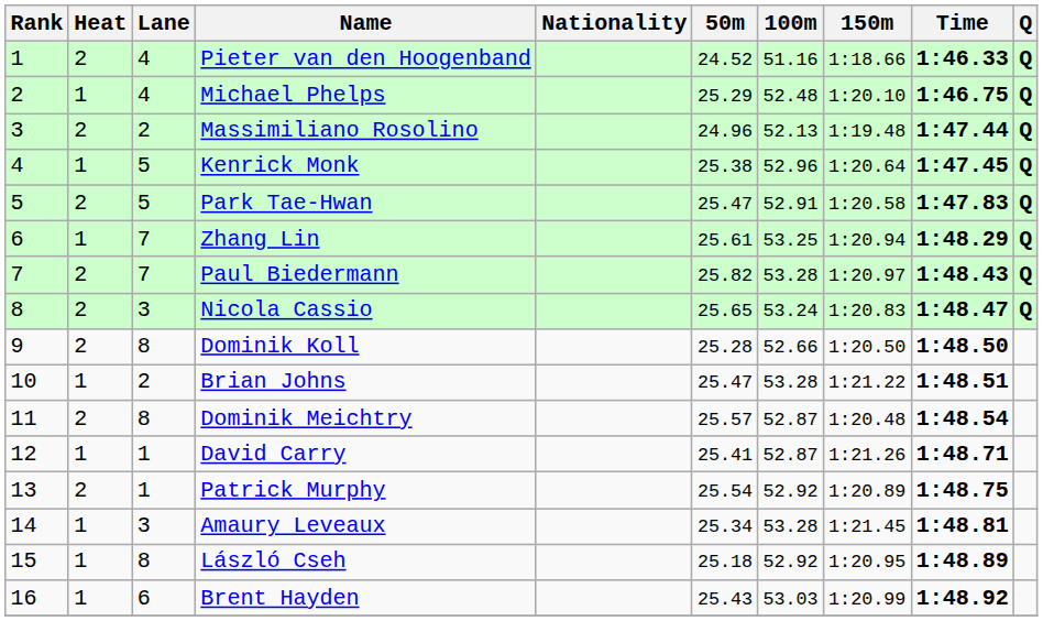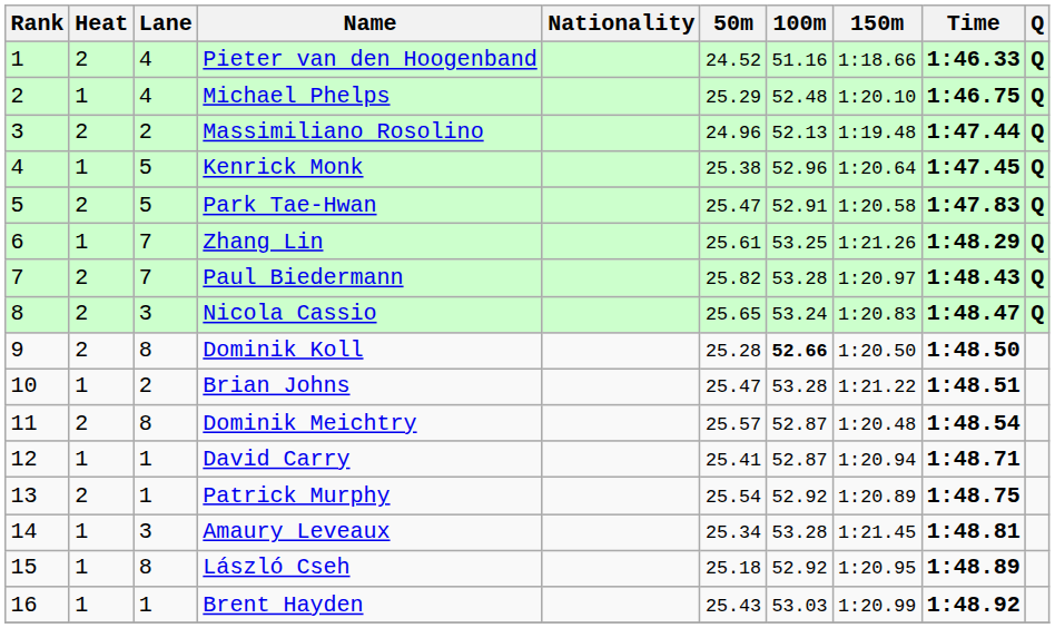Zhang Lin | 150m: 1:20.94 -> 1:21.26
Dominik Koll | 100m: normal -> bold
David Carry | 150m: 1:21.26 -> 1:20.94
Brent Hayden | Lane: 6 -> 1
